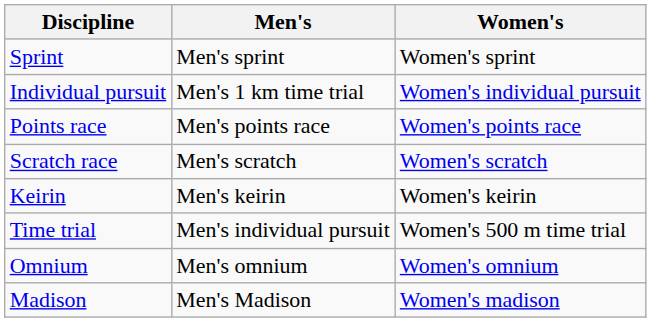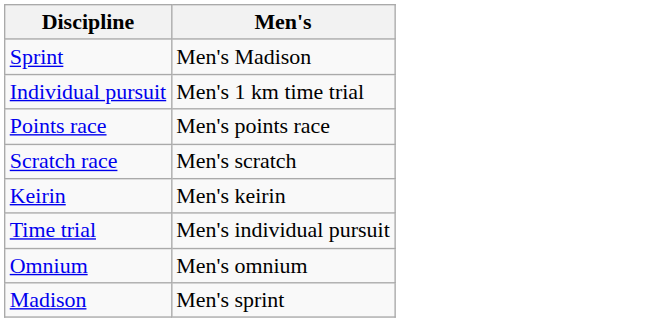- column: Women's | Women's sprint | Women's individual pursuit | Women's points race | Women's scratch | Women's keirin | Women's 500 m time trial | Women's omnium | Women's madison
Sprint | Men's: Men's sprint -> Men's Madison
Madison | Men's: Men's Madison -> Men's sprint
